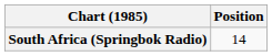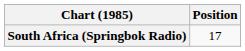South Africa (Springbok Radio) | Position: 14 -> 17
